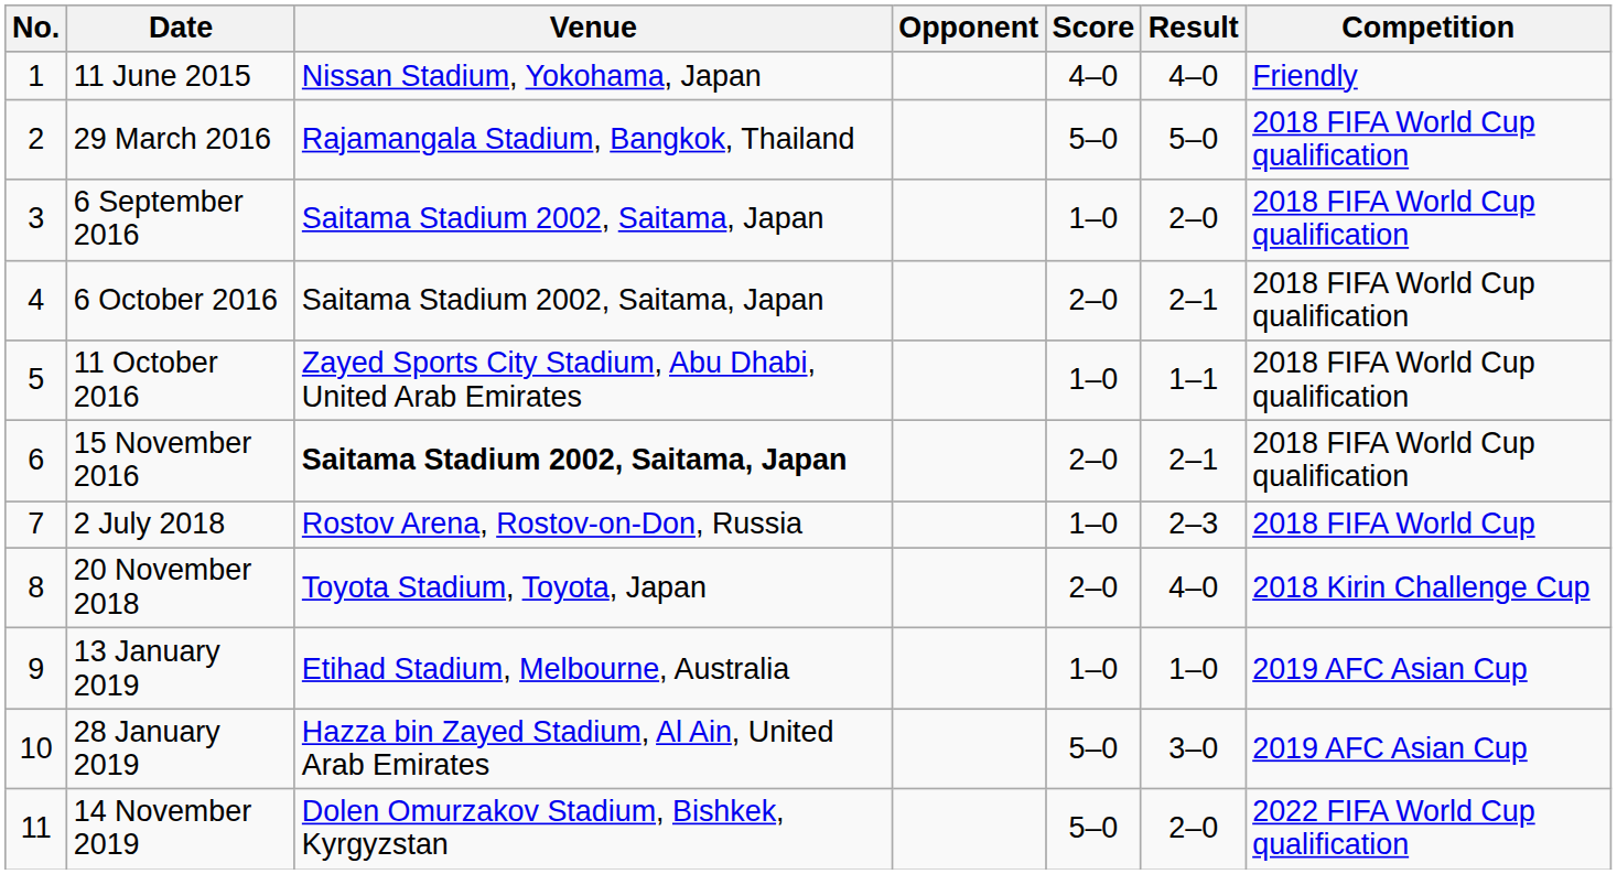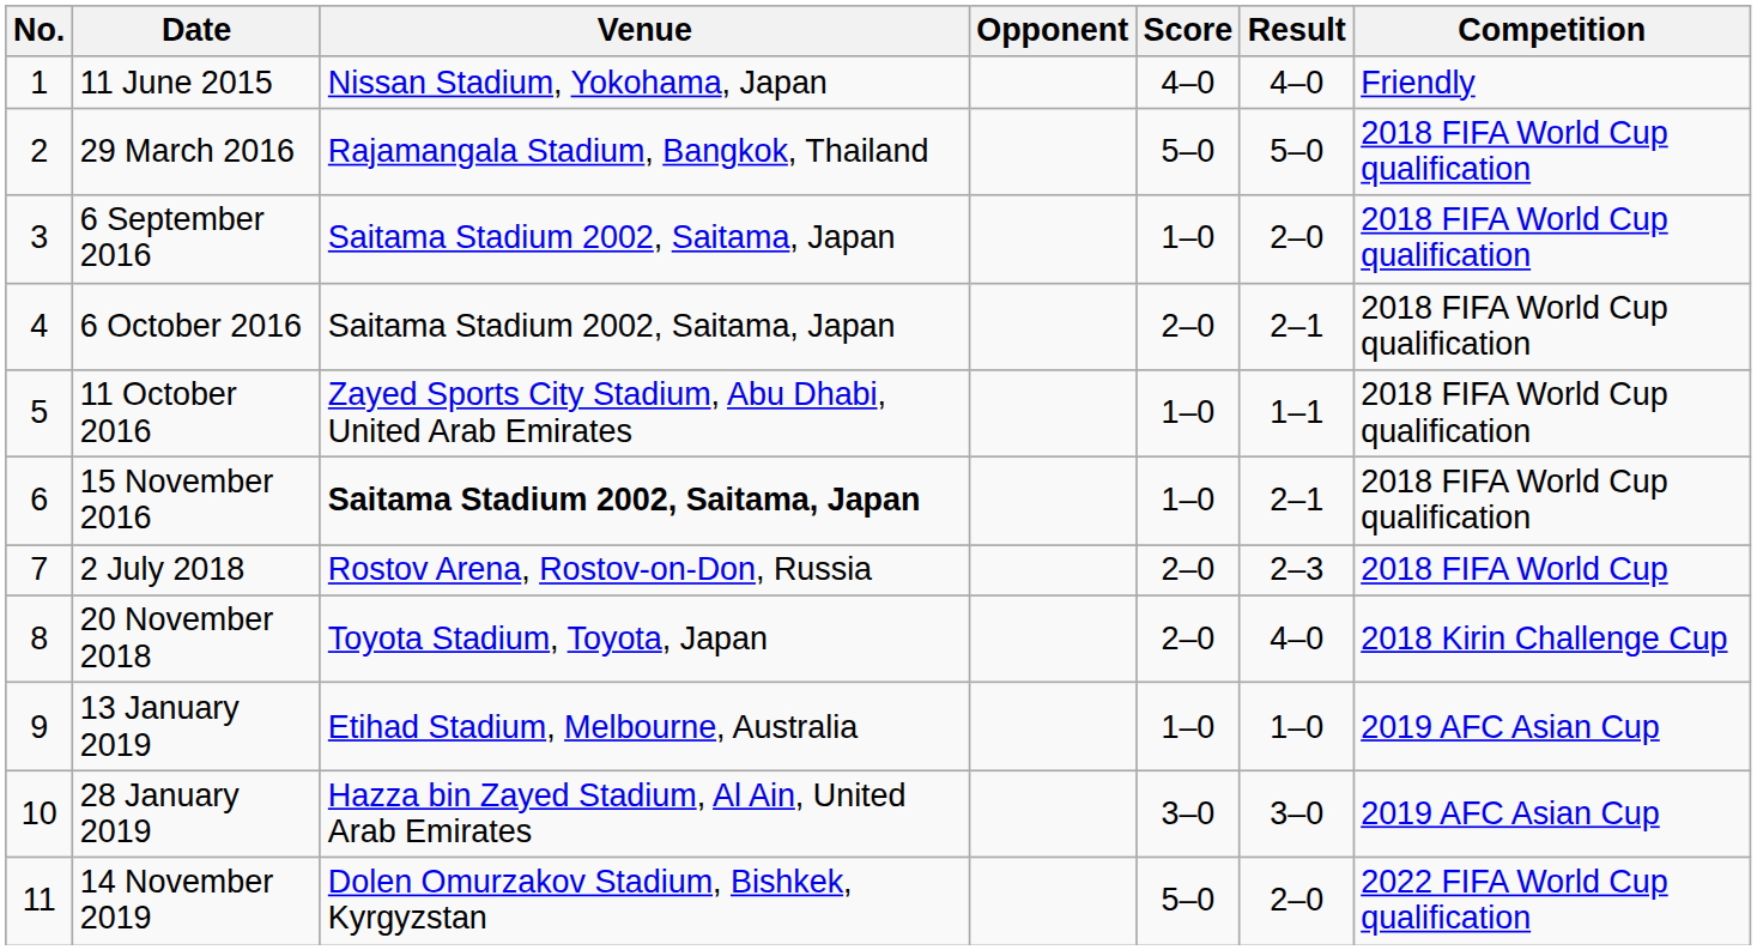15 November 2016 | Score: 2–0 -> 1–0
2 July 2018 | Score: 1–0 -> 2–0
28 January 2019 | Score: 5–0 -> 3–0
